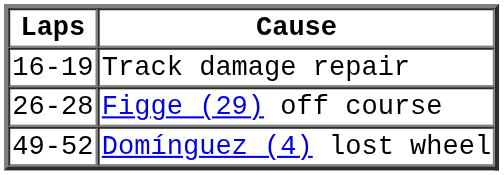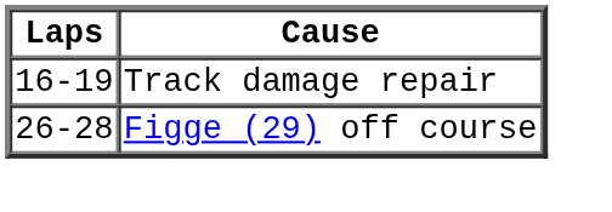- row: 49-52 | Domínguez (4) lost wheel
